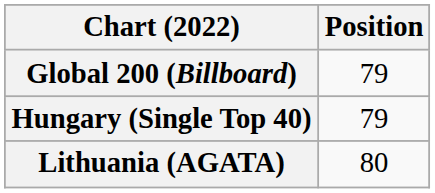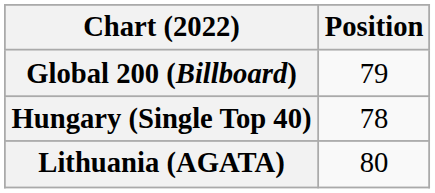Hungary (Single Top 40) | Position: 79 -> 78
